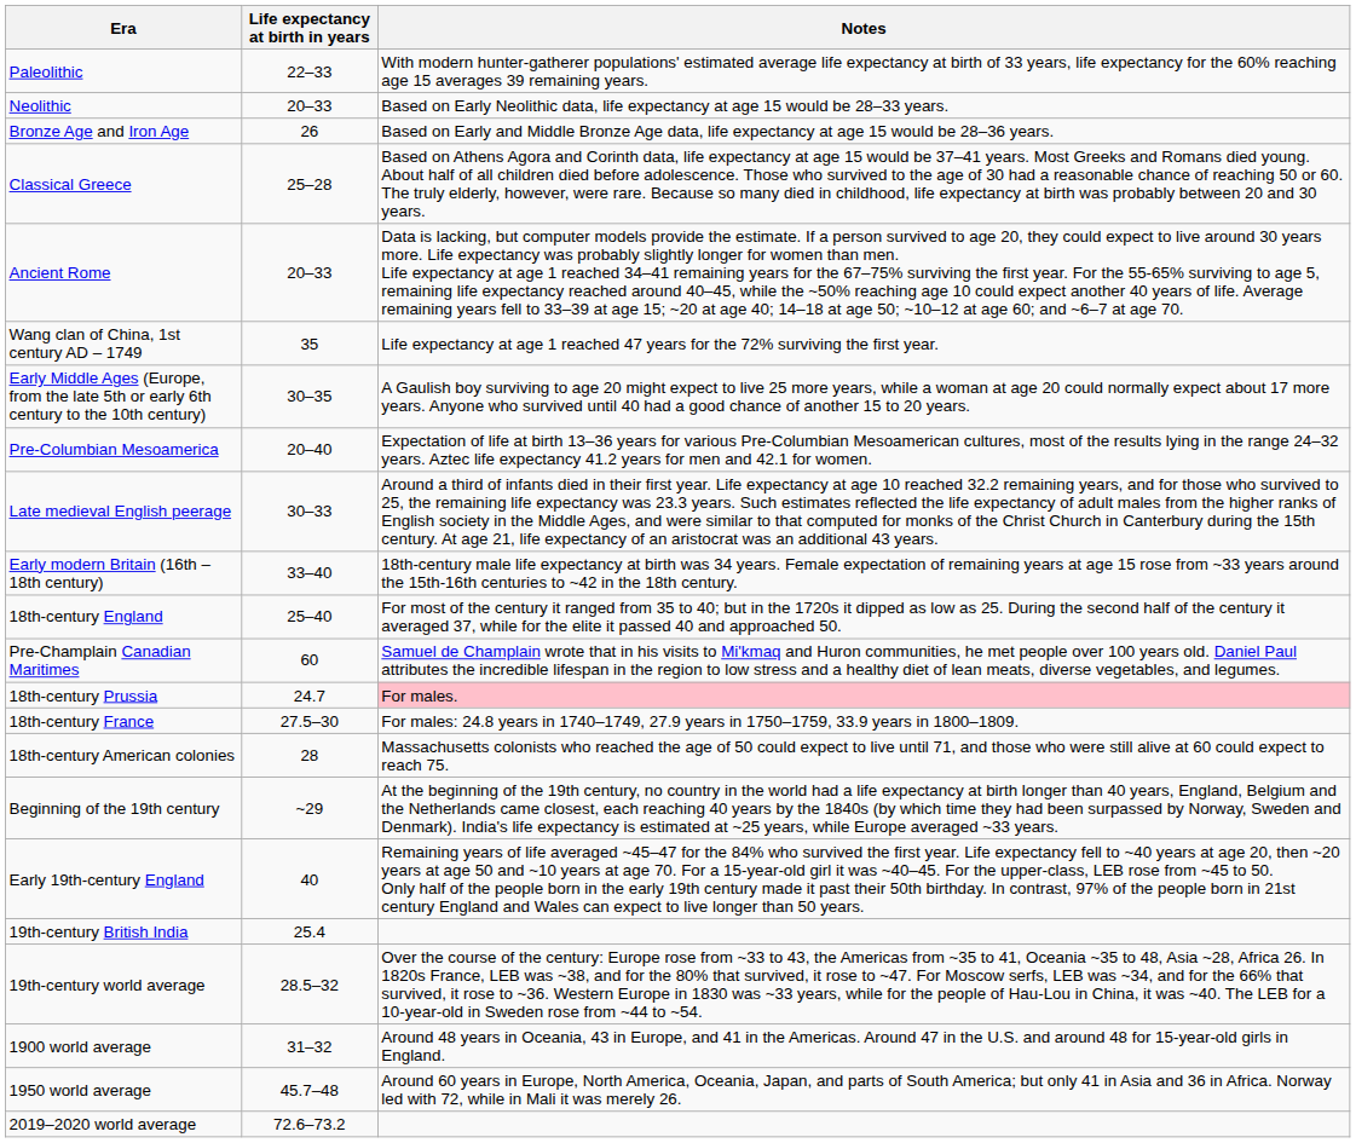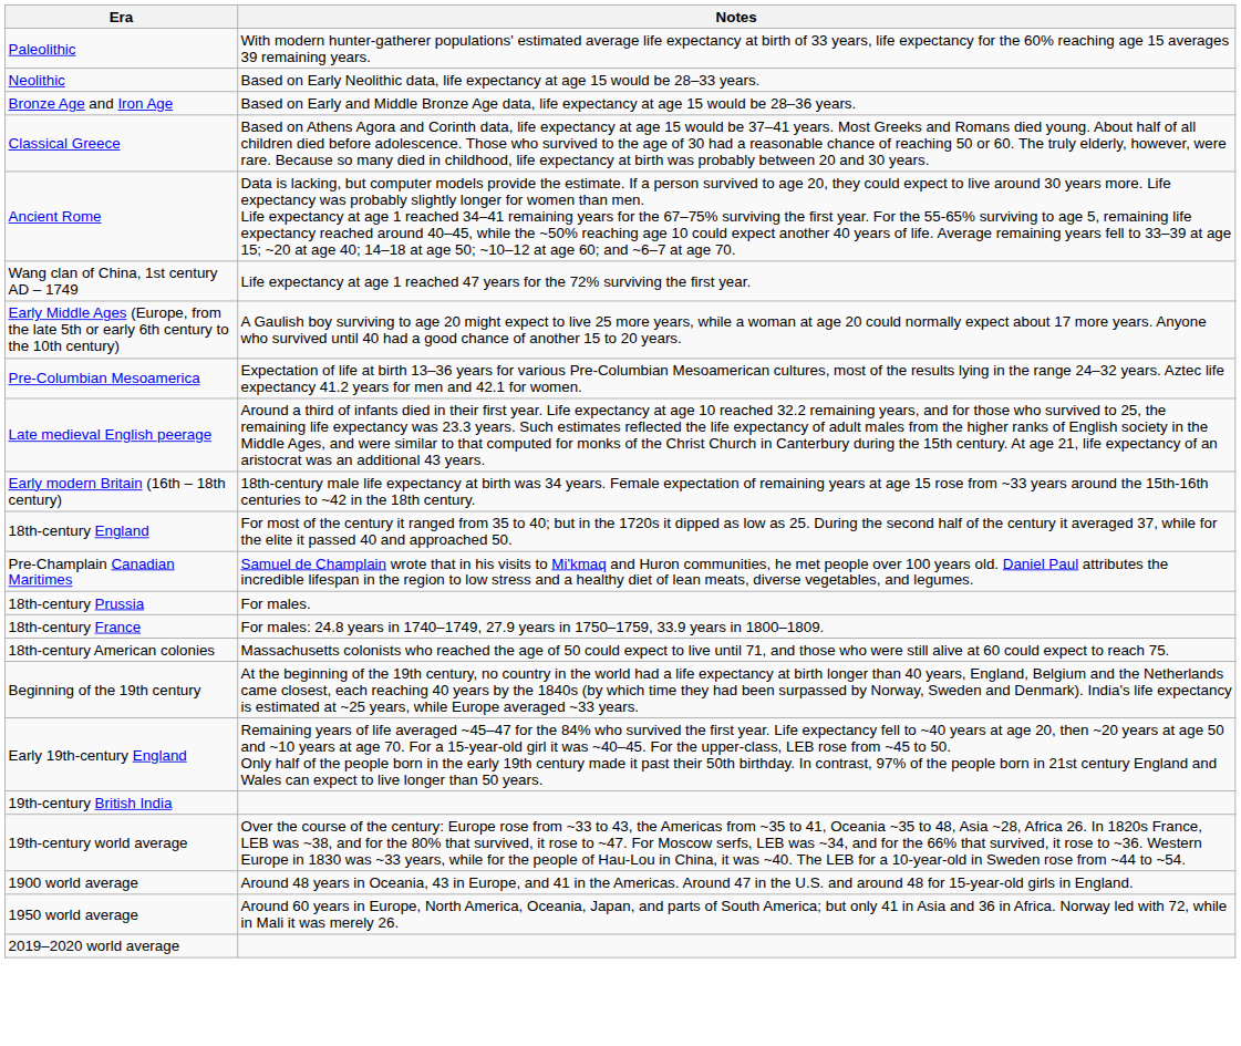- column: Life expectancy at birth in years | 22–33 | 20–33 | 26 | 25–28 | 20–33 | 35 | 30–35 | 20–40 | 30–33 | 33–40 | 25–40 | 60 | 24.7 | 27.5–30 | 28 | ~29 | 40 | 25.4 | 28.5–32 | 31–32 | 45.7–48 | 72.6–73.2
18th-century Prussia | Notes: pink background -> no background
